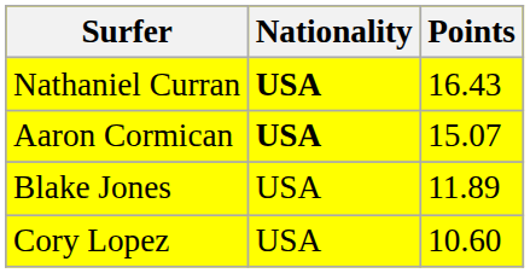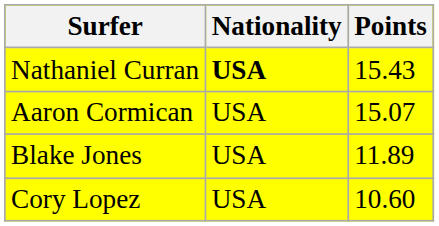Nathaniel Curran | Points: 16.43 -> 15.43
Aaron Cormican | Nationality: bold -> normal
